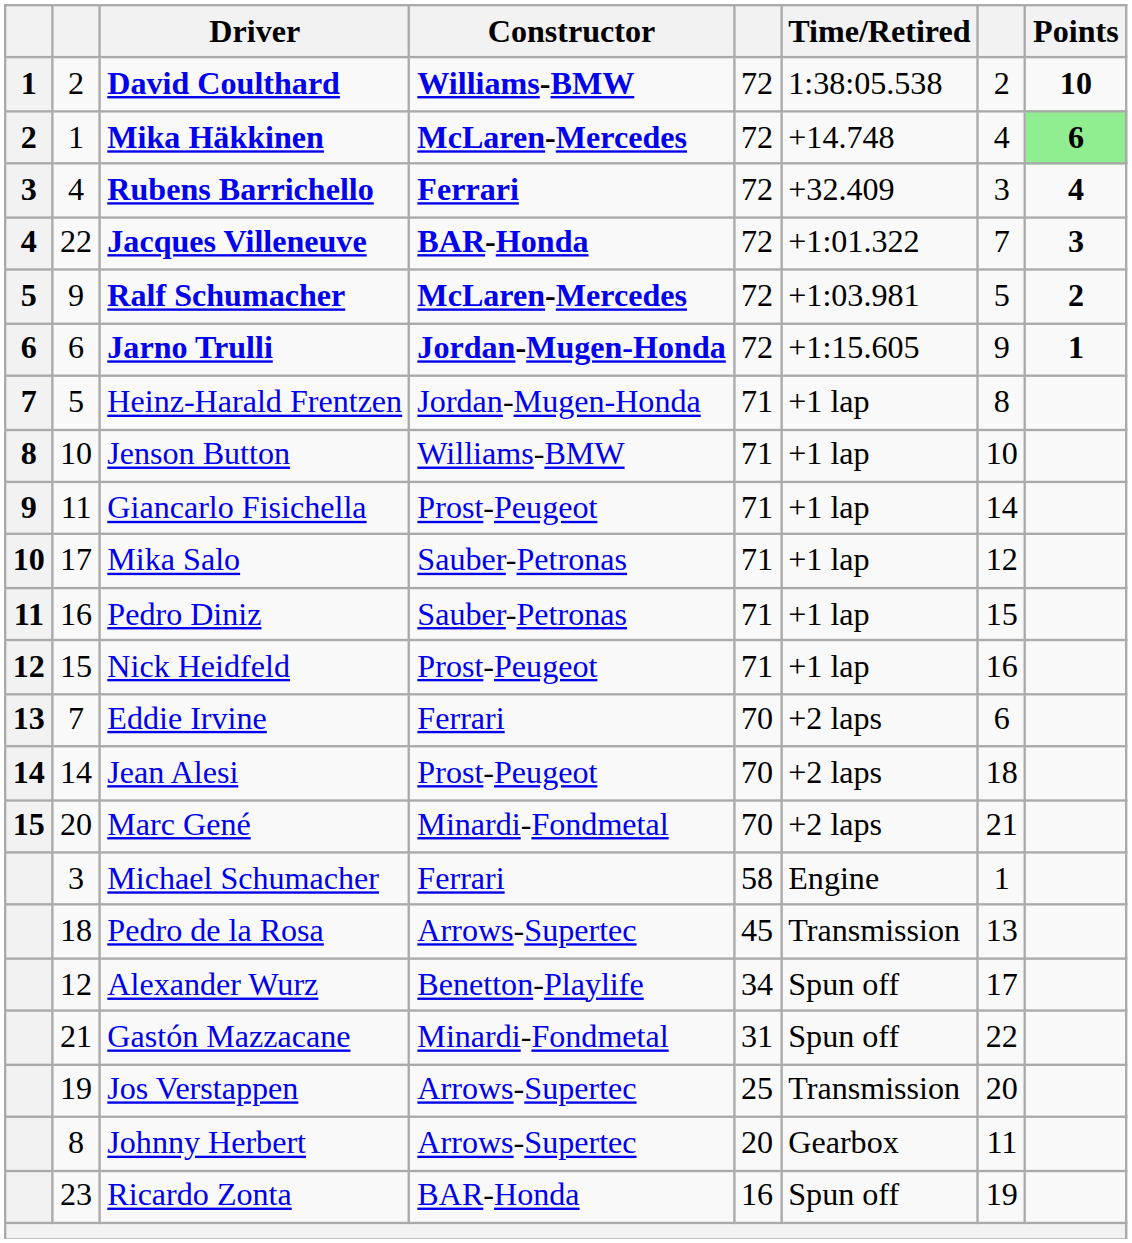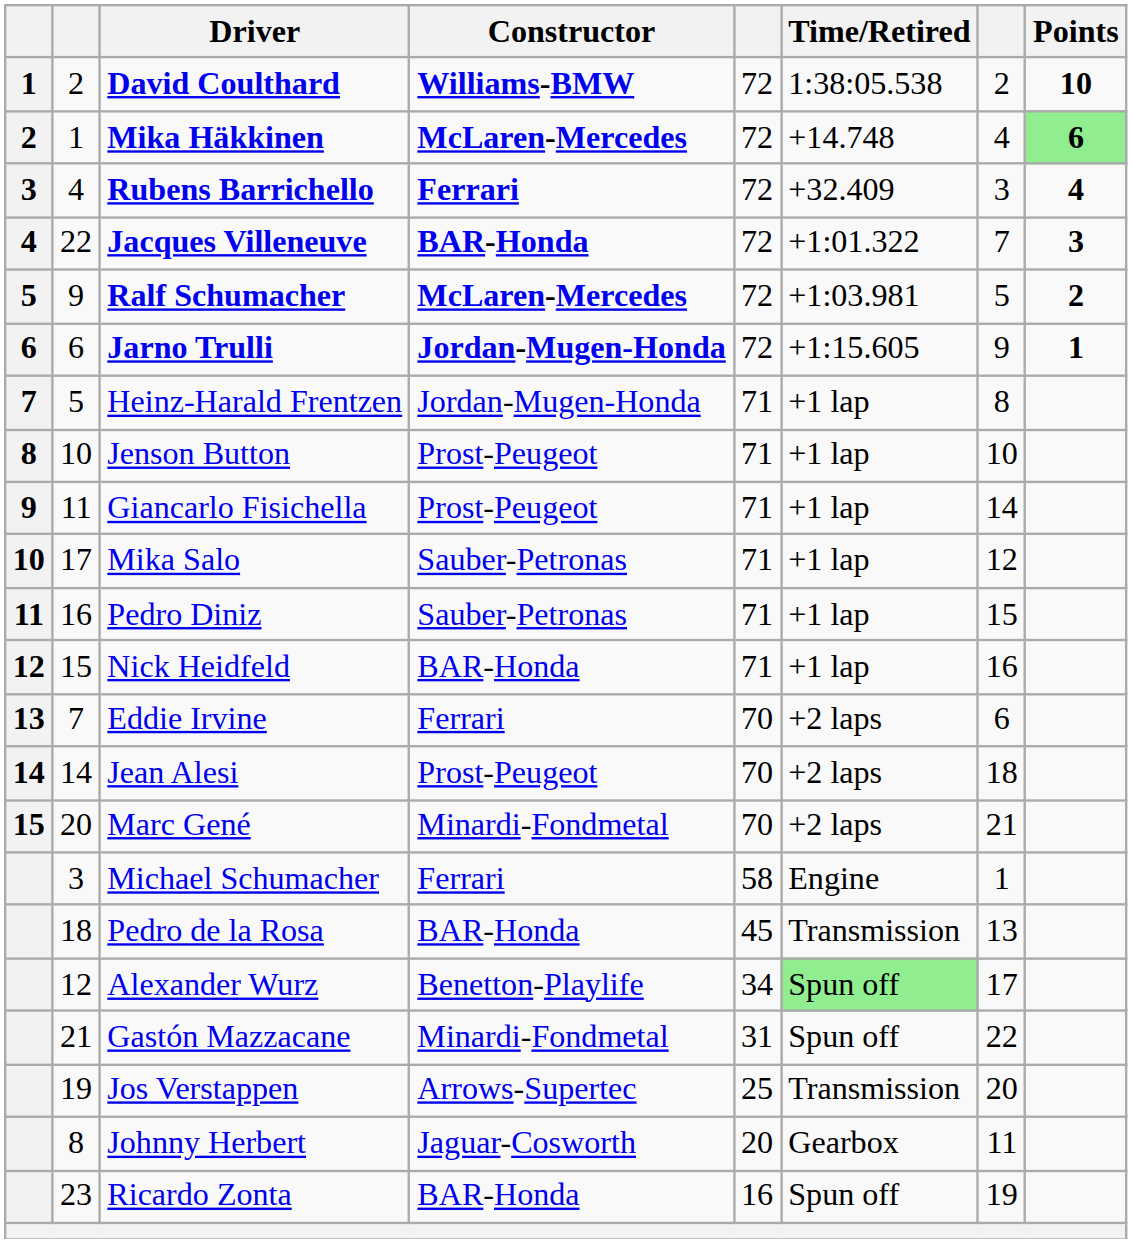Jenson Button | Constructor: Williams-BMW -> Prost-Peugeot
Nick Heidfeld | Constructor: Prost-Peugeot -> BAR-Honda
Pedro de la Rosa | Constructor: Arrows-Supertec -> BAR-Honda
Alexander Wurz | Time/Retired: no background -> lightgreen background
Johnny Herbert | Constructor: Arrows-Supertec -> Jaguar-Cosworth
